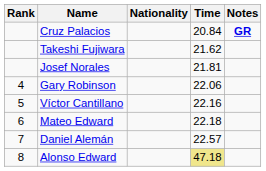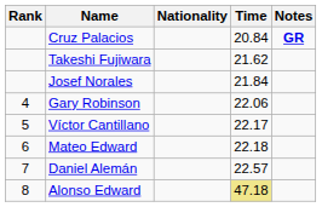Josef Norales | Time: 21.81 -> 21.84
Víctor Cantillano | Time: 22.16 -> 22.17
